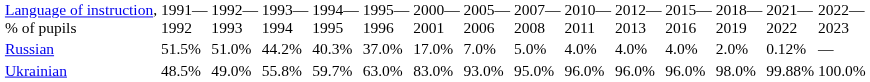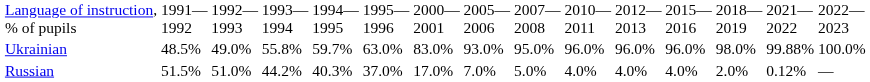rows swapped: Ukrainian <-> Russian
